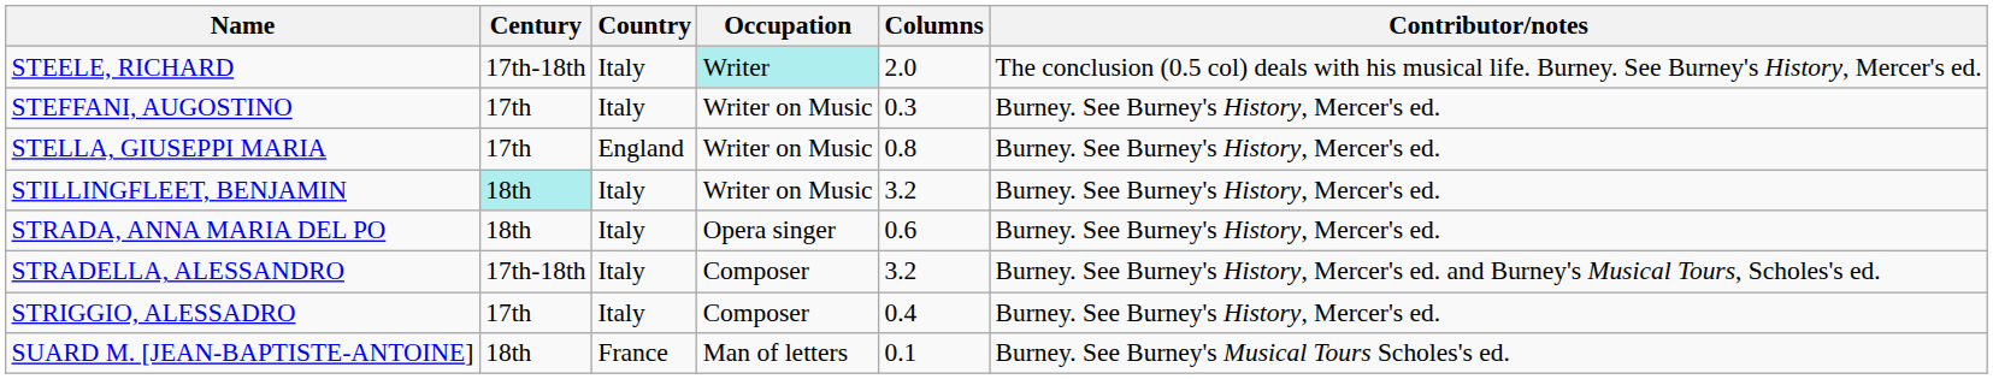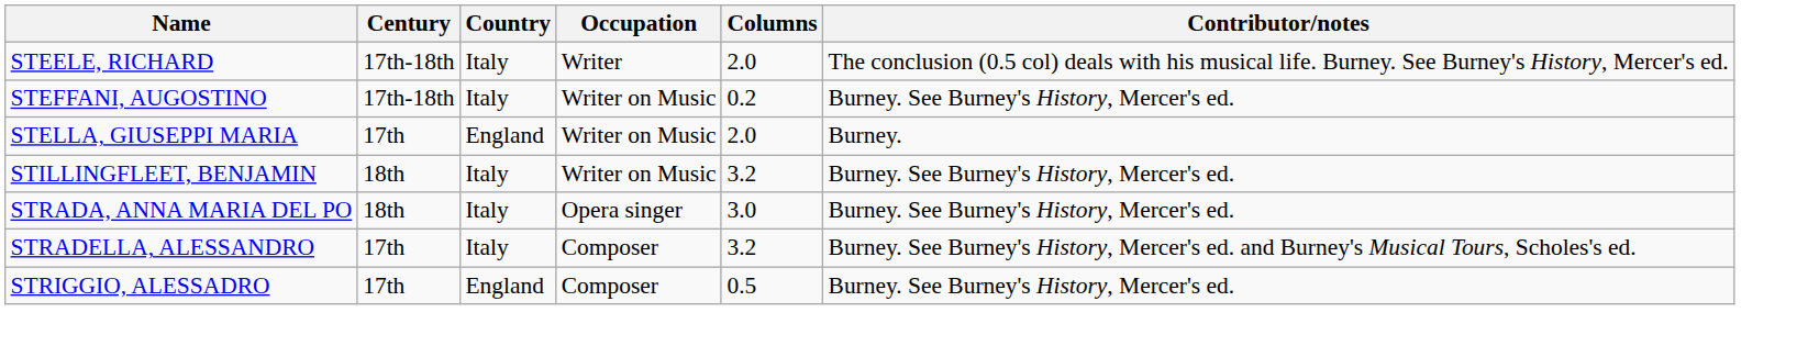STEELE, RICHARD | Occupation: paleturquoise background -> no background
STEFFANI, AUGOSTINO | Century: 17th -> 17th-18th
STEFFANI, AUGOSTINO | Columns: 0.3 -> 0.2
STELLA, GIUSEPPI MARIA | Columns: 0.8 -> 2.0
STELLA, GIUSEPPI MARIA | Contributor/notes: Burney. See Burney's History, Mercer's ed. -> Burney.
STILLINGFLEET, BENJAMIN | Century: paleturquoise background -> no background
STRADA, ANNA MARIA DEL PO | Columns: 0.6 -> 3.0
STRADELLA, ALESSANDRO | Century: 17th-18th -> 17th
STRIGGIO, ALESSADRO | Country: Italy -> England
STRIGGIO, ALESSADRO | Columns: 0.4 -> 0.5
- row: SUARD M. [JEAN-BAPTISTE-ANTOINE] | 18th | France | Man of letters | 0.1 | Burney. See Burney's Musical Tours Scholes's ed.
